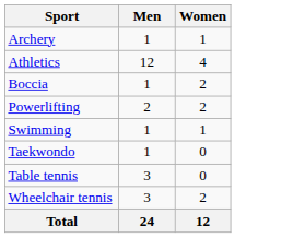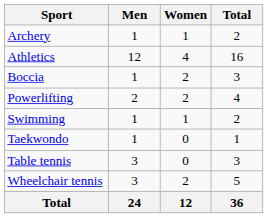+ column: Total | 2 | 16 | 3 | 4 | 2 | 1 | 3 | 5 | 36
